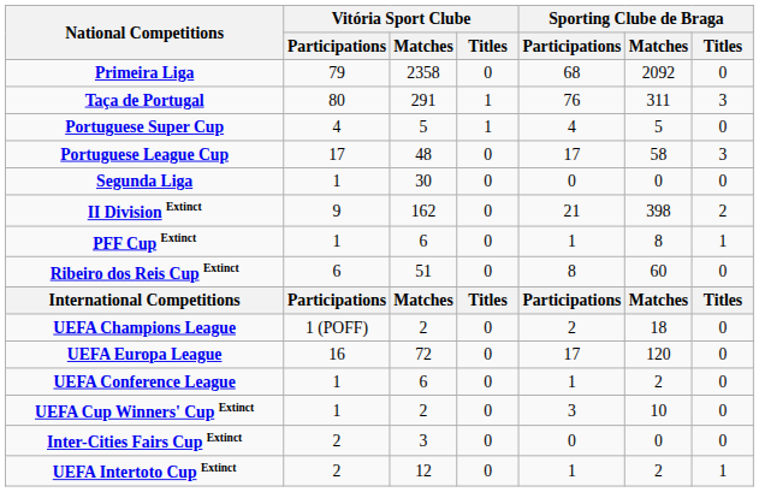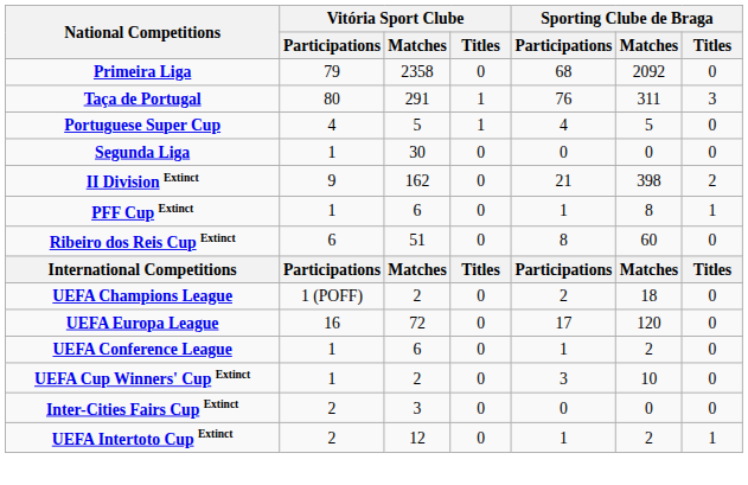- row: Portuguese League Cup | 17 | 48 | 0 | 17 | 58 | 3
